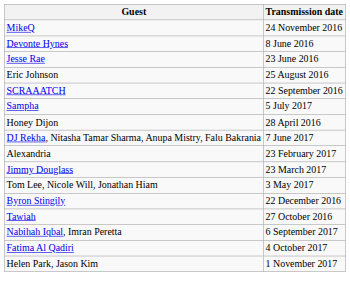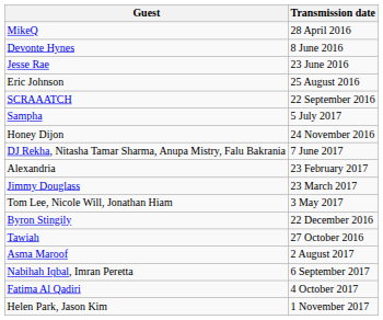MikeQ | Transmission date: 24 November 2016 -> 28 April 2016
Honey Dijon | Transmission date: 28 April 2016 -> 24 November 2016
+ row: Asma Maroof | 2 August 2017
